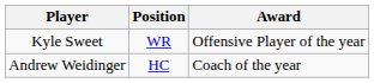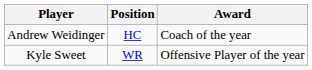rows swapped: Andrew Weidinger <-> Kyle Sweet
